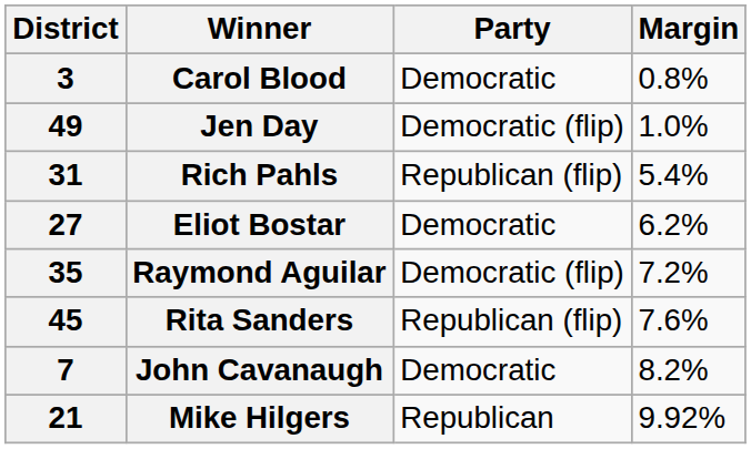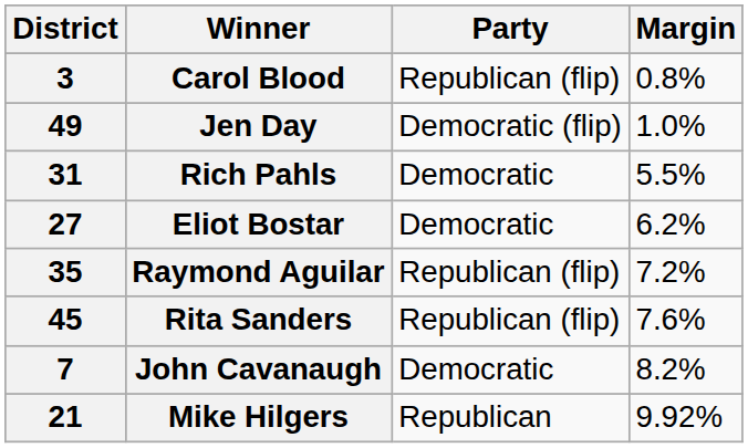Carol Blood | Party: Democratic -> Republican (flip)
Rich Pahls | Party: Republican (flip) -> Democratic
Rich Pahls | Margin: 5.4% -> 5.5%
Raymond Aguilar | Party: Democratic (flip) -> Republican (flip)
